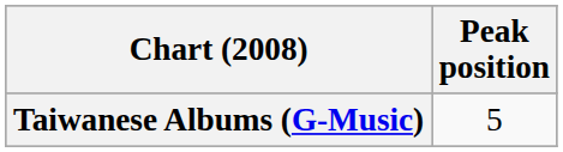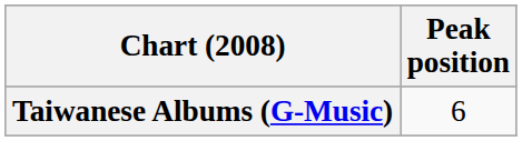Taiwanese Albums (G-Music) | Peak position: 5 -> 6
